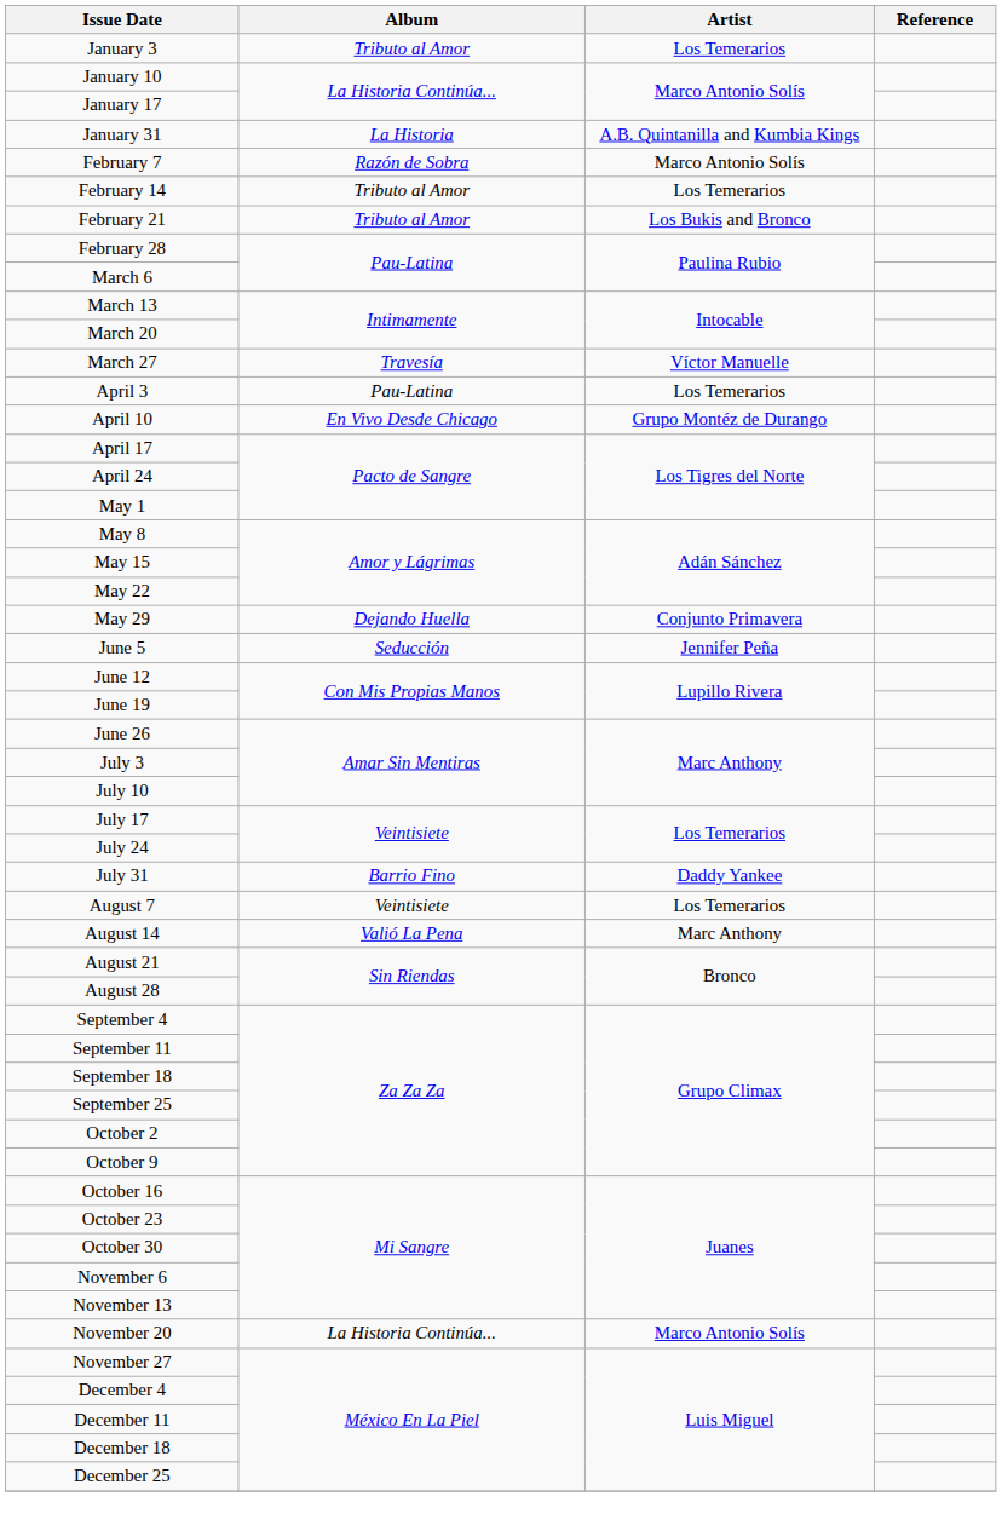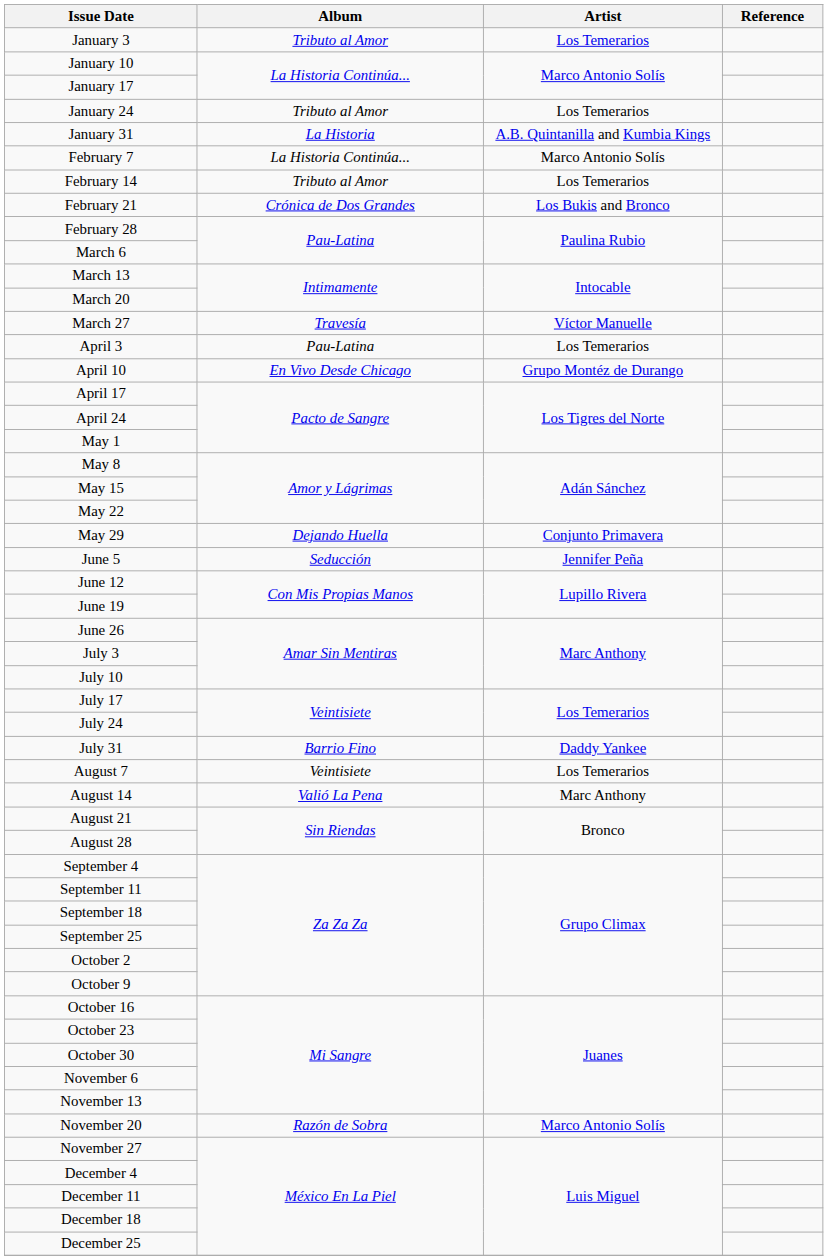+ row: January 24 | Tributo al Amor | Los Temerarios
February 7 | Album: Razón de Sobra -> La Historia Continúa...
February 21 | Album: Tributo al Amor -> Crónica de Dos Grandes
November 20 | Album: La Historia Continúa... -> Razón de Sobra
